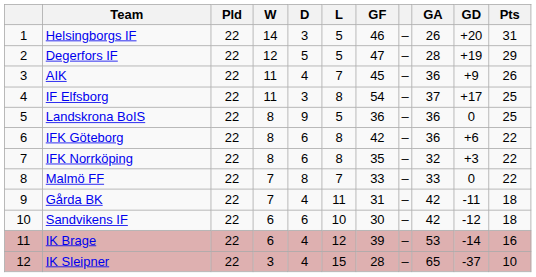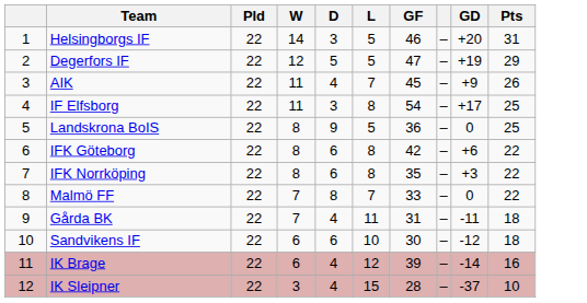- column: GA | 26 | 28 | 36 | 37 | 36 | 36 | 32 | 33 | 42 | 42 | 53 | 65
